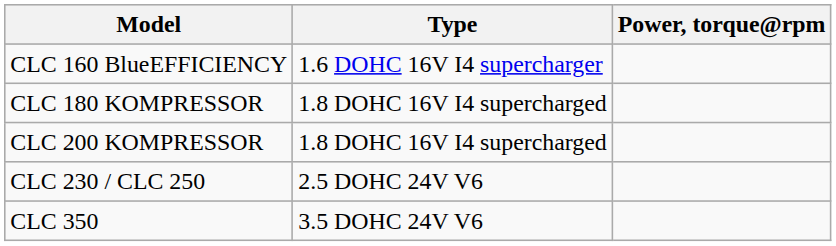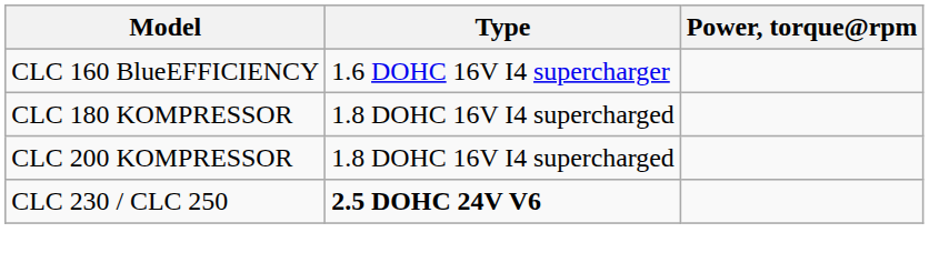CLC 230 / CLC 250 | Type: normal -> bold
- row: CLC 350 | 3.5 DOHC 24V V6
